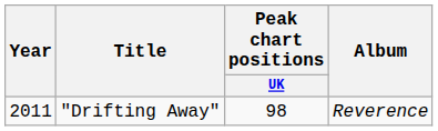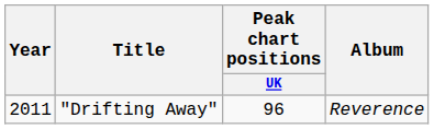"Drifting Away" | Peak chart positions / UK: 98 -> 96
